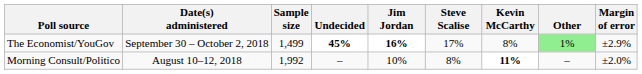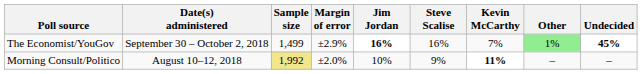columns swapped: Margin of error <-> Undecided
The Economist/YouGov | Steve Scalise: 17% -> 16%
The Economist/YouGov | Kevin McCarthy: 8% -> 7%
Morning Consult/Politico | Sample size: no background -> khaki background
Morning Consult/Politico | Steve Scalise: 8% -> 9%
